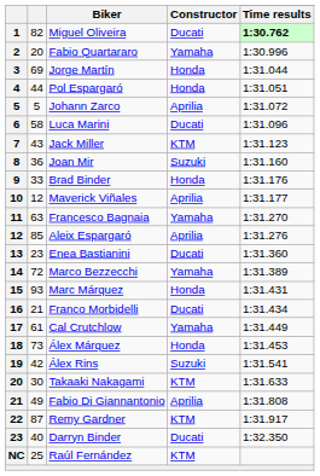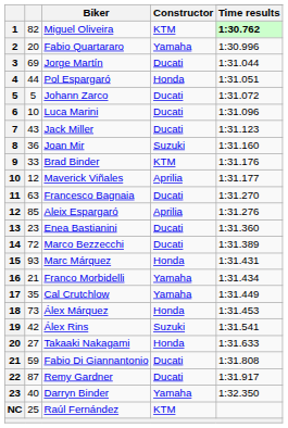Miguel Oliveira | Constructor: Ducati -> KTM
Jorge Martín | Constructor: Honda -> Ducati
Johann Zarco | Constructor: Aprilia -> Ducati
Luca Marini | column 2: 58 -> 10
Jack Miller | Constructor: KTM -> Ducati
Brad Binder | Constructor: Honda -> KTM
Francesco Bagnaia | Constructor: Yamaha -> Ducati
Marco Bezzecchi | Constructor: Yamaha -> Ducati
Franco Morbidelli | Constructor: Ducati -> Yamaha
Cal Crutchlow | column 2: 61 -> 35
Takaaki Nakagami | column 2: 30 -> 27
Takaaki Nakagami | Constructor: KTM -> Honda
Fabio Di Giannantonio | column 2: 49 -> 59
Fabio Di Giannantonio | Constructor: Aprilia -> Ducati
Remy Gardner | Constructor: KTM -> Ducati
Darryn Binder | Constructor: Ducati -> Yamaha
